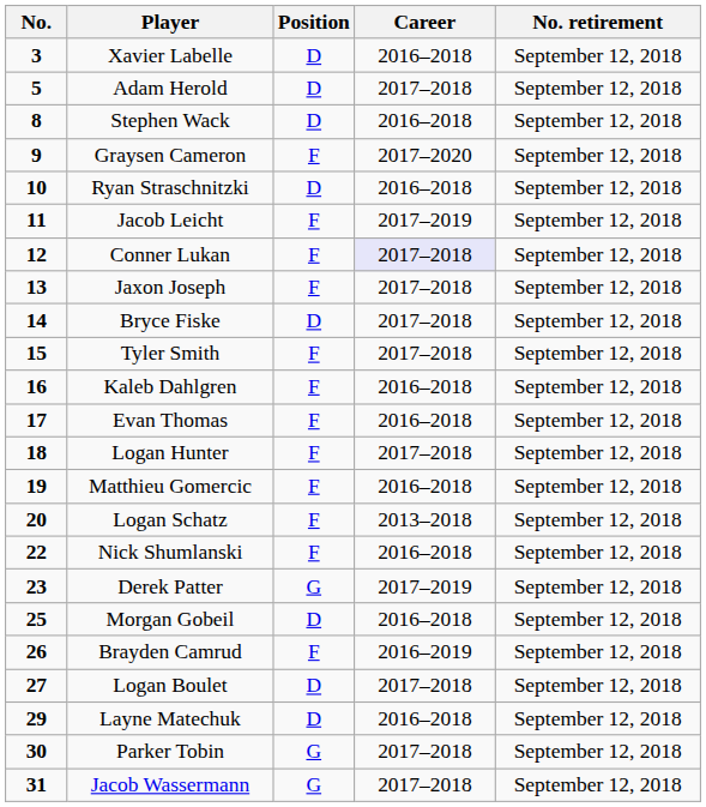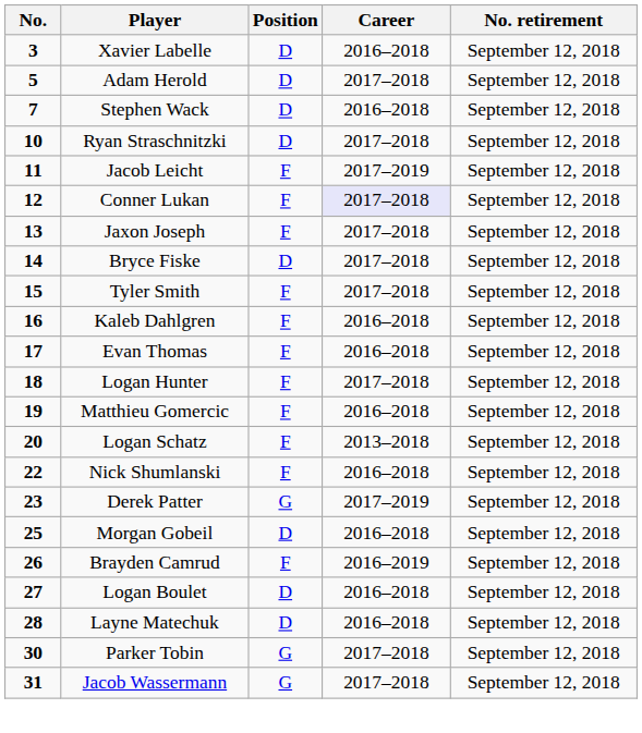Stephen Wack | No.: 8 -> 7
- row: 9 | Graysen Cameron | F | 2017–2020 | September 12, 2018
Ryan Straschnitzki | Career: 2016–2018 -> 2017–2018
Logan Boulet | Career: 2017–2018 -> 2016–2018
Layne Matechuk | No.: 29 -> 28
